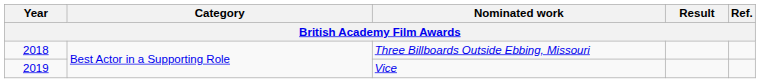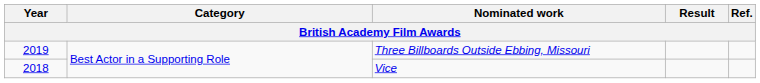Three Billboards Outside Ebbing, Missouri | Year: 2018 -> 2019
Vice | Year: 2019 -> 2018
